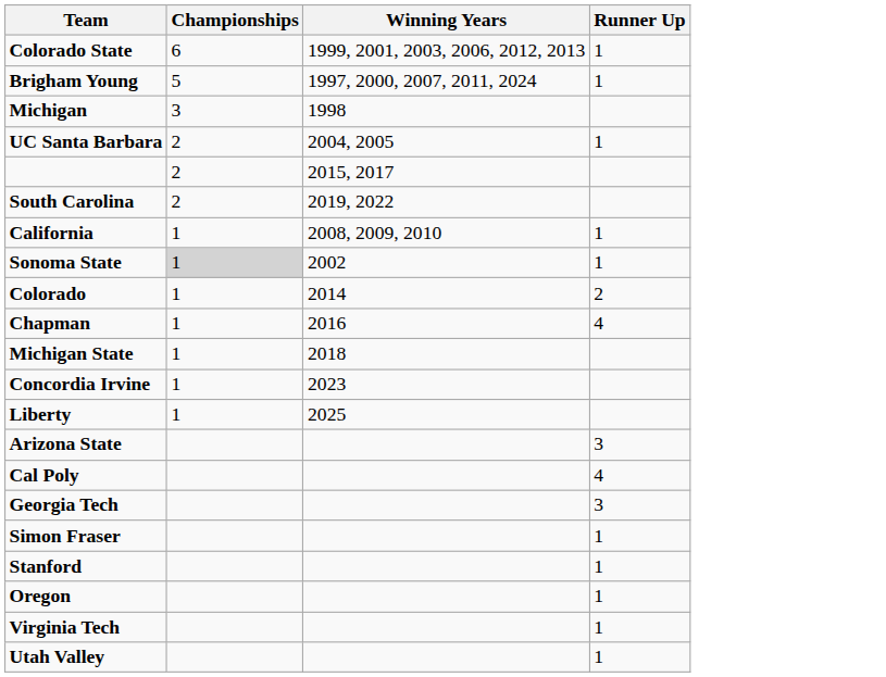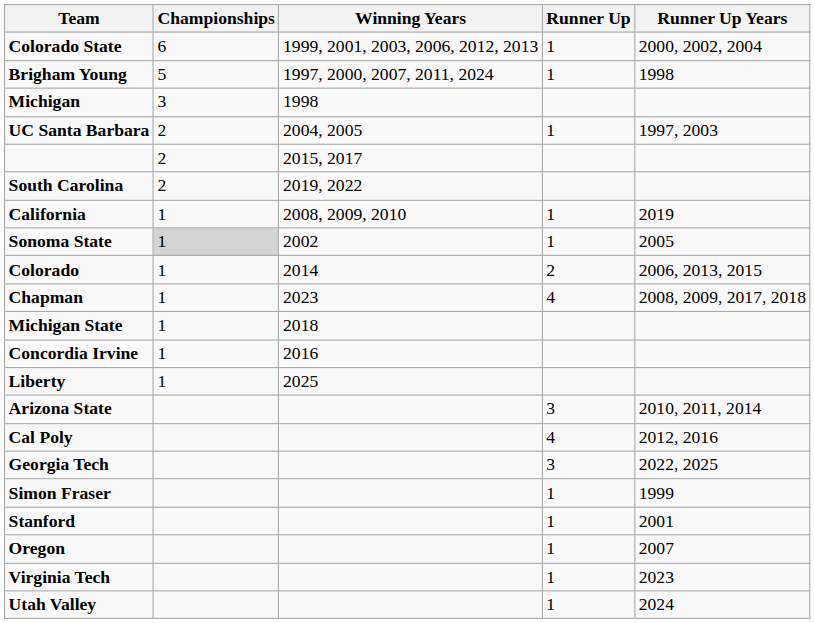+ column: Runner Up Years | 2000, 2002, 2004 | 1998 | 1997, 2003 | 2019 | 2005 | 2006, 2013, 2015 | 2008, 2009, 2017, 2018 | 2010, 2011, 2014 | 2012, 2016 | 2022, 2025 | 1999 | 2001 | 2007 | 2023 | 2024
Chapman | Winning Years: 2016 -> 2023
Concordia Irvine | Winning Years: 2023 -> 2016
